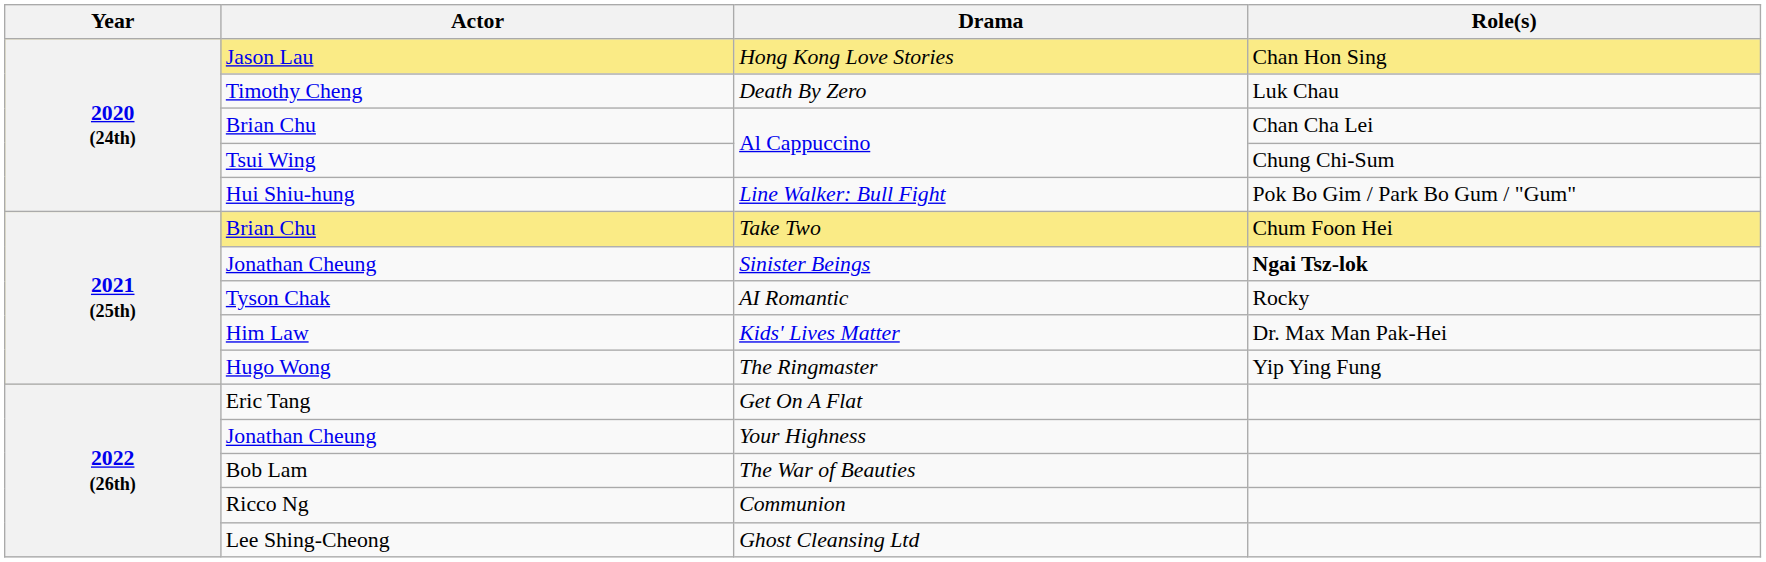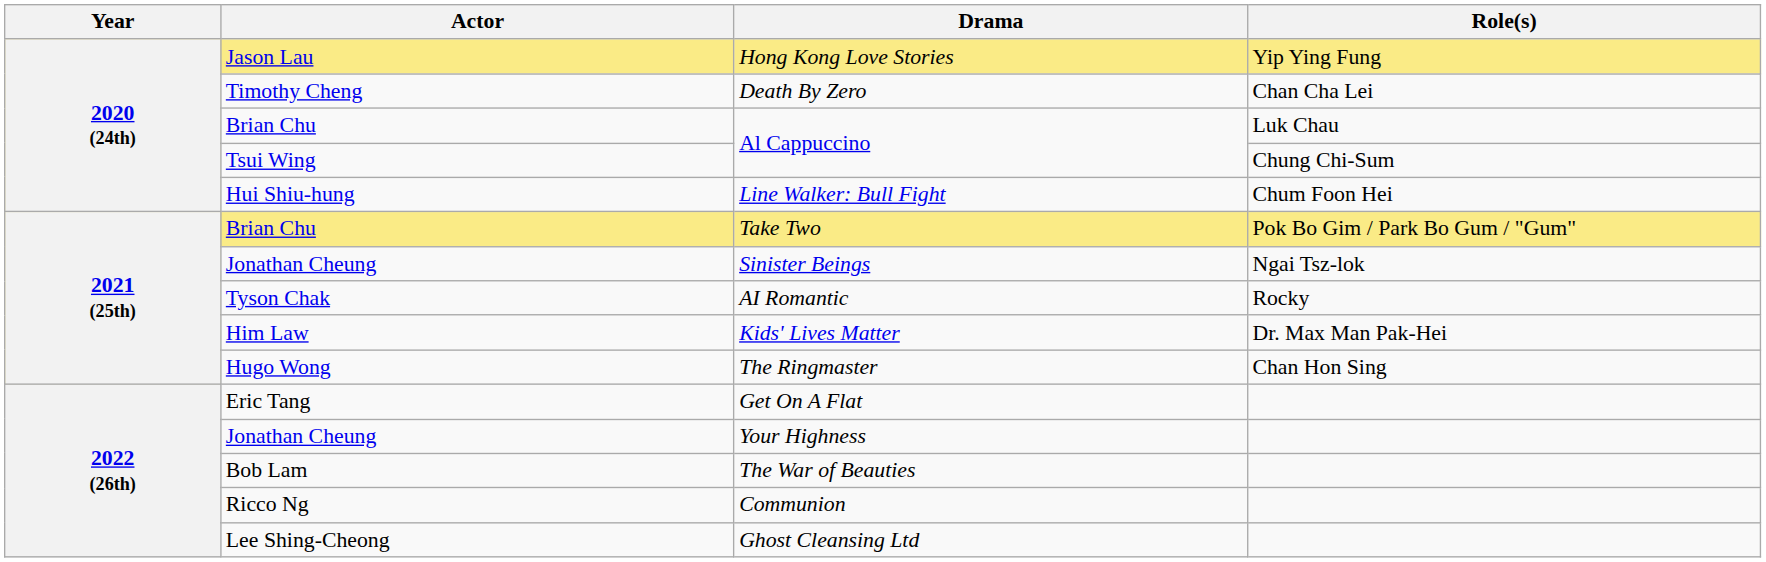Hong Kong Love Stories | Role(s): Chan Hon Sing -> Yip Ying Fung
Death By Zero | Role(s): Luk Chau -> Chan Cha Lei
Brian Chu / Al Cappuccino | Role(s): Chan Cha Lei -> Luk Chau
Line Walker: Bull Fight | Role(s): Pok Bo Gim / Park Bo Gum / "Gum" -> Chum Foon Hei
Take Two | Role(s): Chum Foon Hei -> Pok Bo Gim / Park Bo Gum / "Gum"
Sinister Beings | Role(s): bold -> normal
The Ringmaster | Role(s): Yip Ying Fung -> Chan Hon Sing
